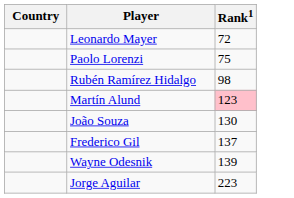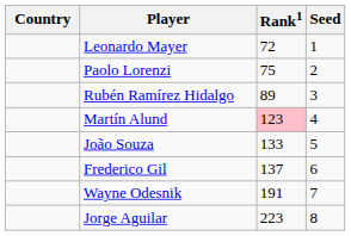+ column: Seed | 1 | 2 | 3 | 4 | 5 | 6 | 7 | 8
Rubén Ramírez Hidalgo | Rank1: 98 -> 89
João Souza | Rank1: 130 -> 133
Wayne Odesnik | Rank1: 139 -> 191
